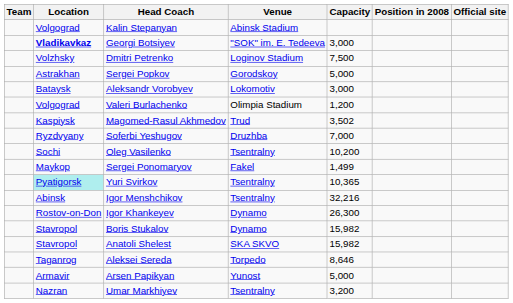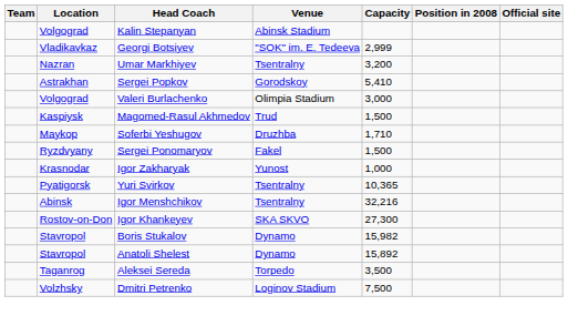Georgi Botsiyev | Location: bold -> normal
Georgi Botsiyev | Capacity: 3,000 -> 2,999
rows swapped: Umar Markhiyev <-> Dmitri Petrenko
Sergei Popkov | Capacity: 5,000 -> 5,410
- row: Bataysk | Aleksandr Vorobyev | Lokomotiv | 3,000
Valeri Burlachenko | Capacity: 1,200 -> 3,000
Magomed-Rasul Akhmedov | Capacity: 3,502 -> 1,500
Soferbi Yeshugov | Location: Ryzdvyany -> Maykop
Soferbi Yeshugov | Capacity: 7,000 -> 1,710
- row: Sochi | Oleg Vasilenko | Tsentralny | 10,200
Sergei Ponomaryov | Location: Maykop -> Ryzdvyany
Sergei Ponomaryov | Capacity: 1,499 -> 1,500
+ row: Krasnodar | Igor Zakharyak | Yunost | 1,000
Yuri Svirkov | Location: paleturquoise background -> no background
Igor Khankeyev | Venue: Dynamo -> SKA SKVO
Igor Khankeyev | Capacity: 26,300 -> 27,300
Anatoli Shelest | Venue: SKA SKVO -> Dynamo
Anatoli Shelest | Capacity: 15,982 -> 15,892
Aleksei Sereda | Capacity: 8,646 -> 3,500
- row: Armavir | Arsen Papikyan | Yunost | 5,000
